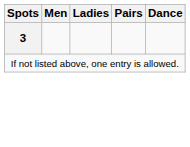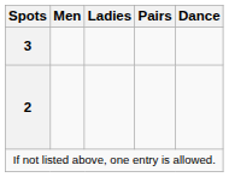+ row: 2
